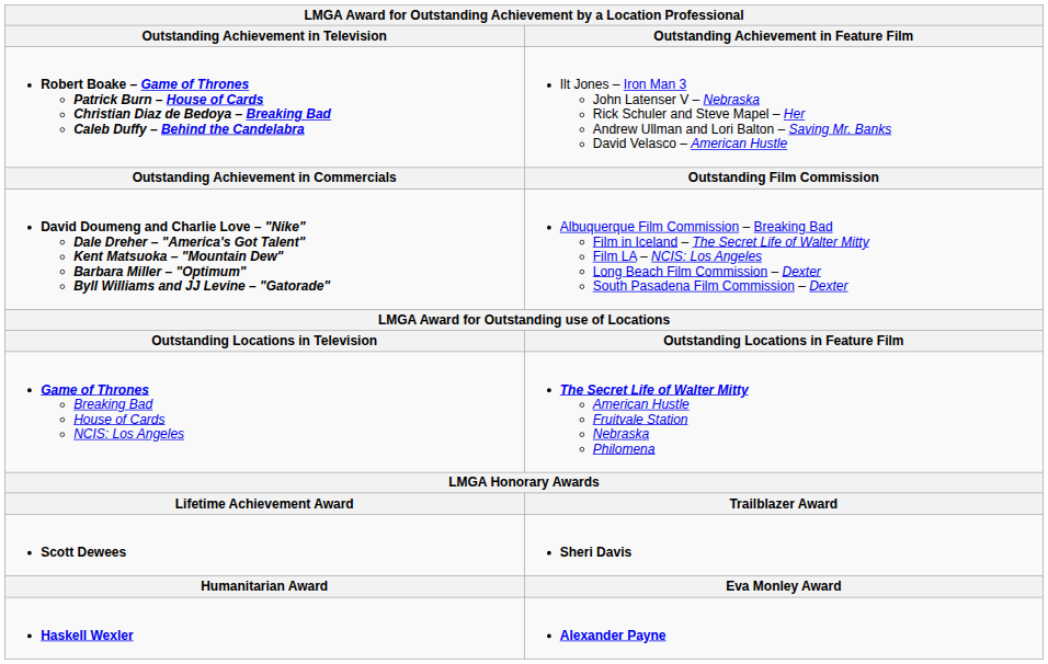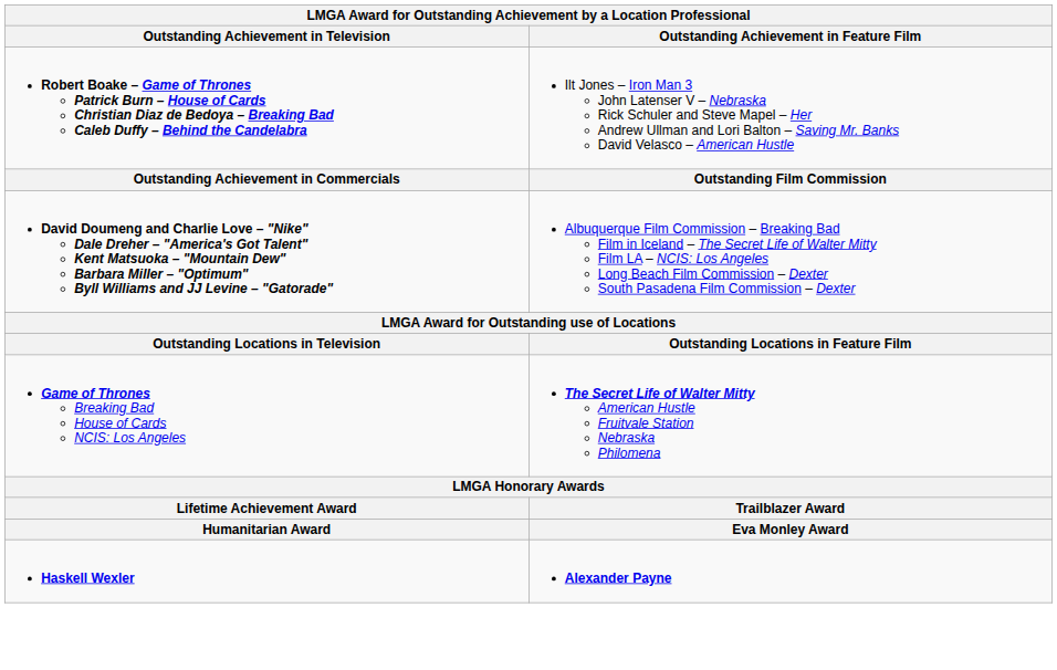- row: Scott Dewees | Sheri Davis
